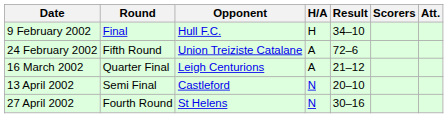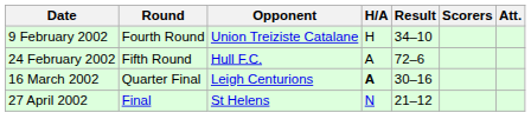9 February 2002 | Round: Final -> Fourth Round
9 February 2002 | Opponent: Hull F.C. -> Union Treiziste Catalane
24 February 2002 | Opponent: Union Treiziste Catalane -> Hull F.C.
16 March 2002 | H/A: normal -> bold
16 March 2002 | Result: 21–12 -> 30–16
- row: 13 April 2002 | Semi Final | Castleford | N | 20–10
27 April 2002 | Round: Fourth Round -> Final
27 April 2002 | Result: 30–16 -> 21–12
